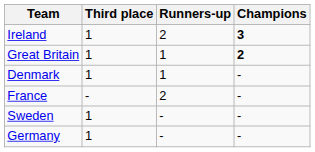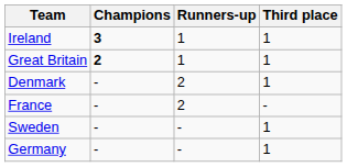columns swapped: Champions <-> Third place
Ireland | Runners-up: 2 -> 1
Denmark | Runners-up: 1 -> 2
